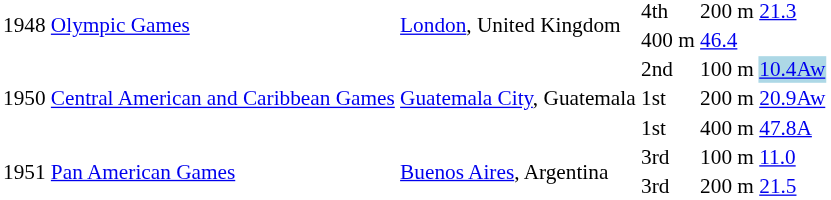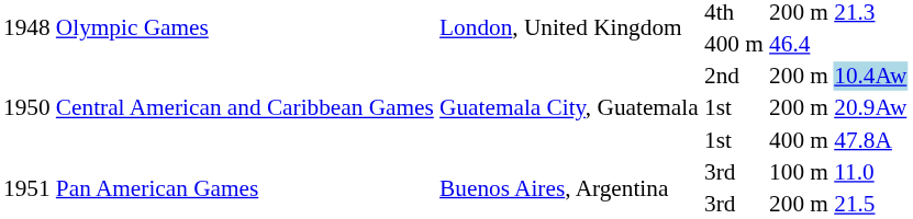2nd | column 5: 100 m -> 200 m
